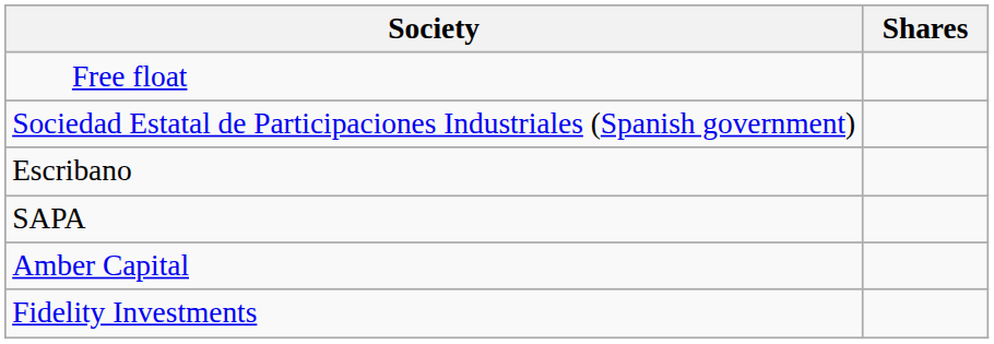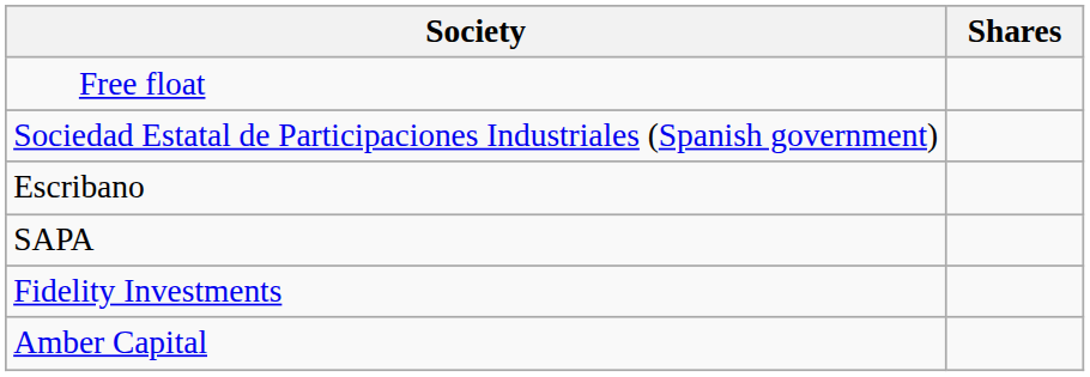rows swapped: Fidelity Investments <-> Amber Capital
